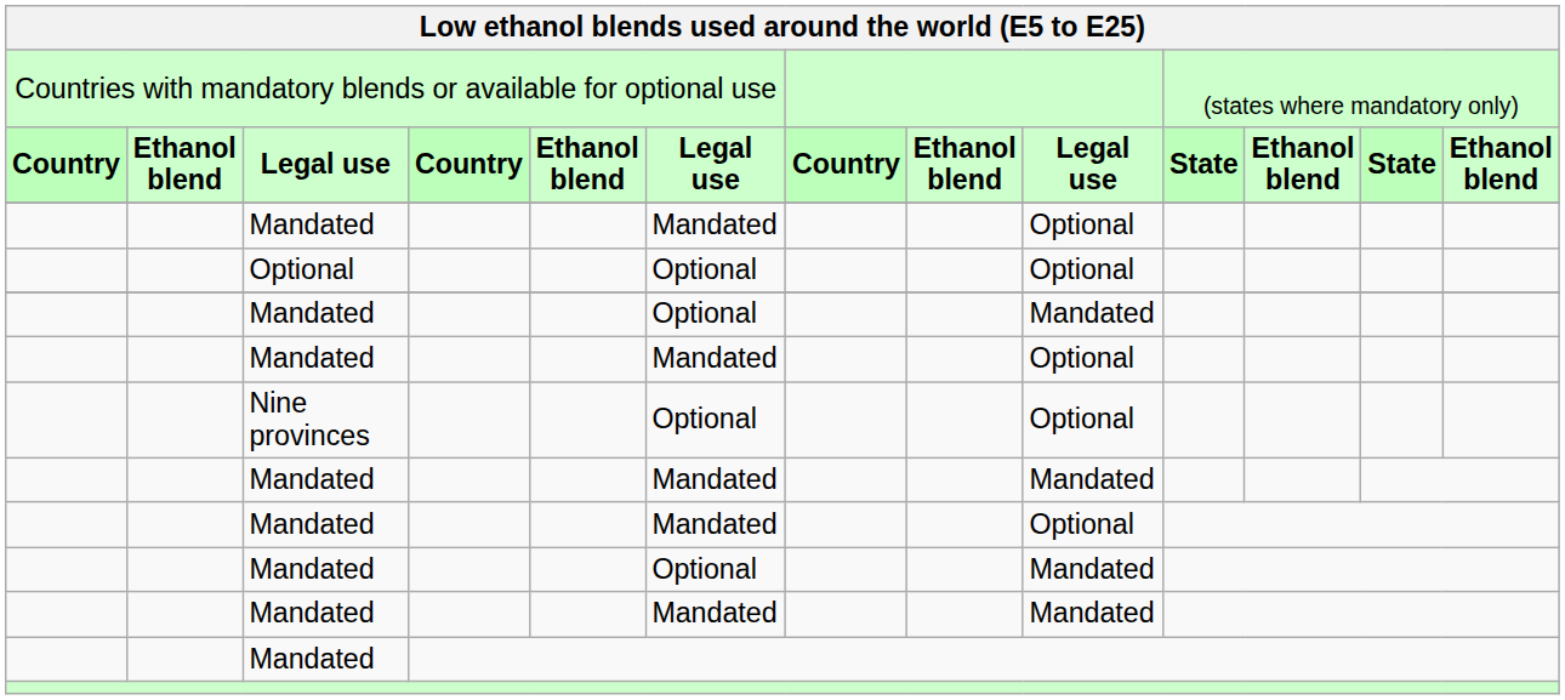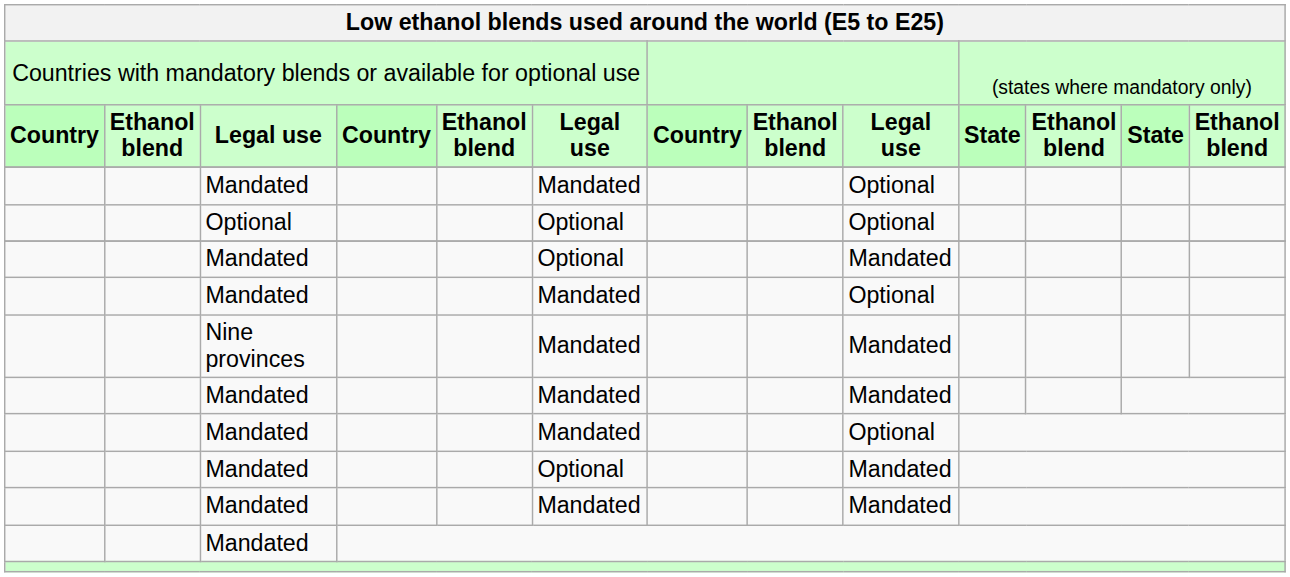Nine provinces | column 6: Optional -> Mandated
Nine provinces | column 9: Optional -> Mandated
